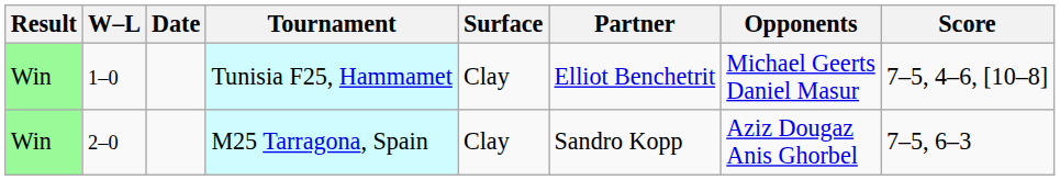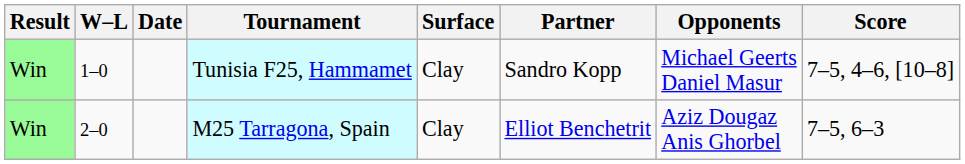Tunisia F25, Hammamet | Partner: Elliot Benchetrit -> Sandro Kopp
M25 Tarragona, Spain | Partner: Sandro Kopp -> Elliot Benchetrit
